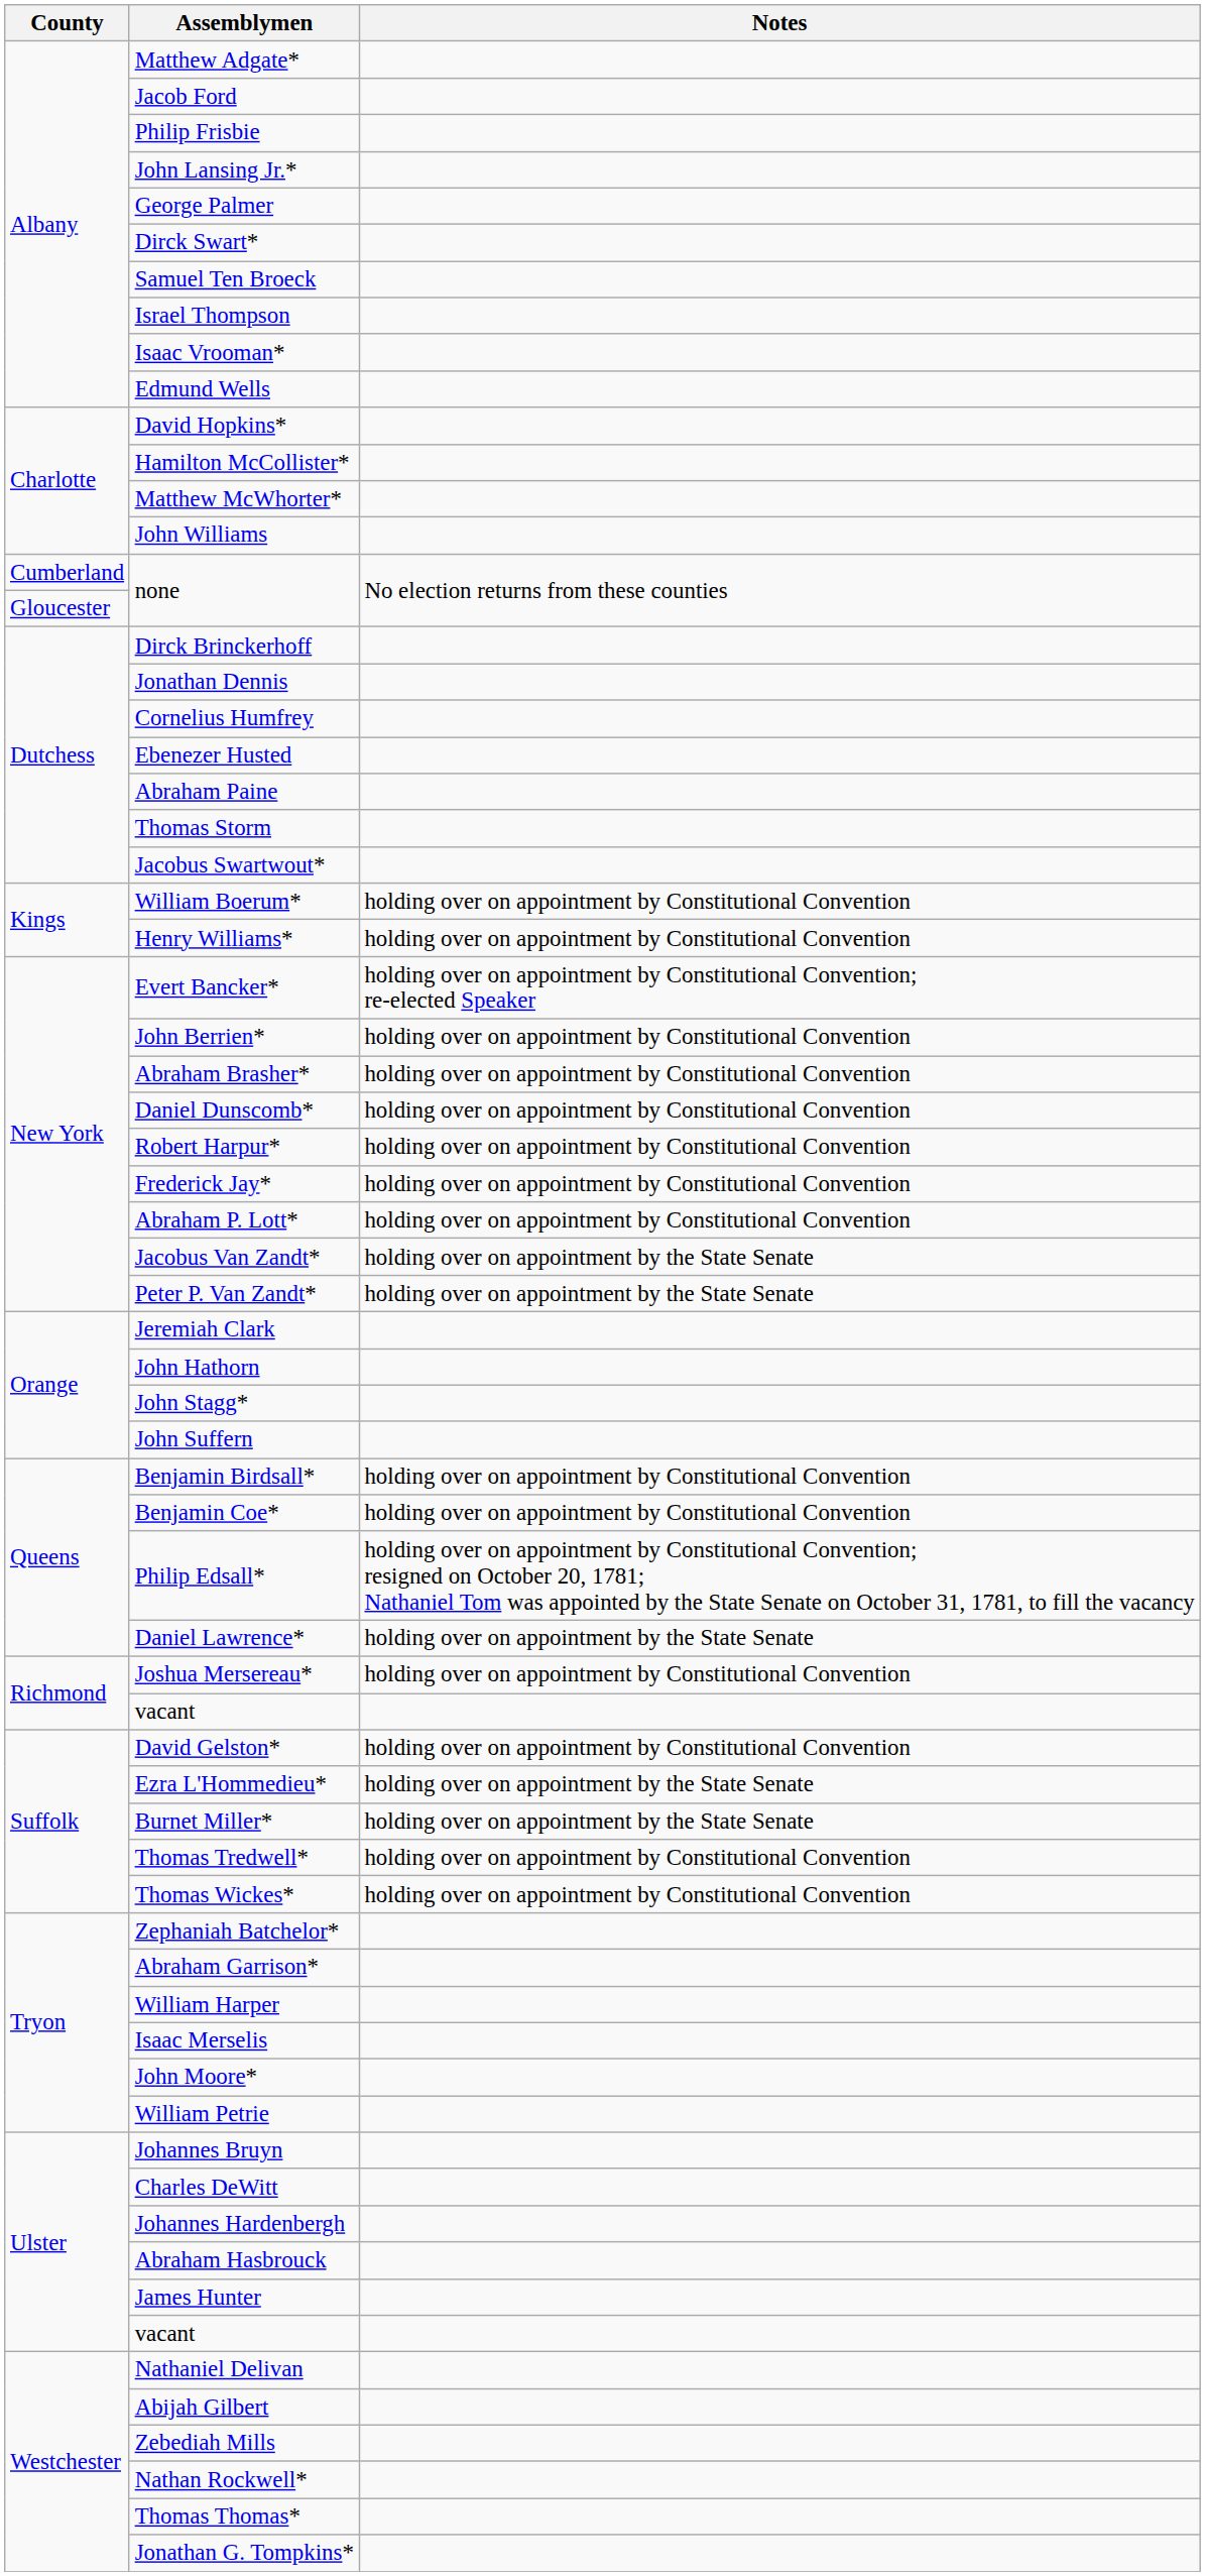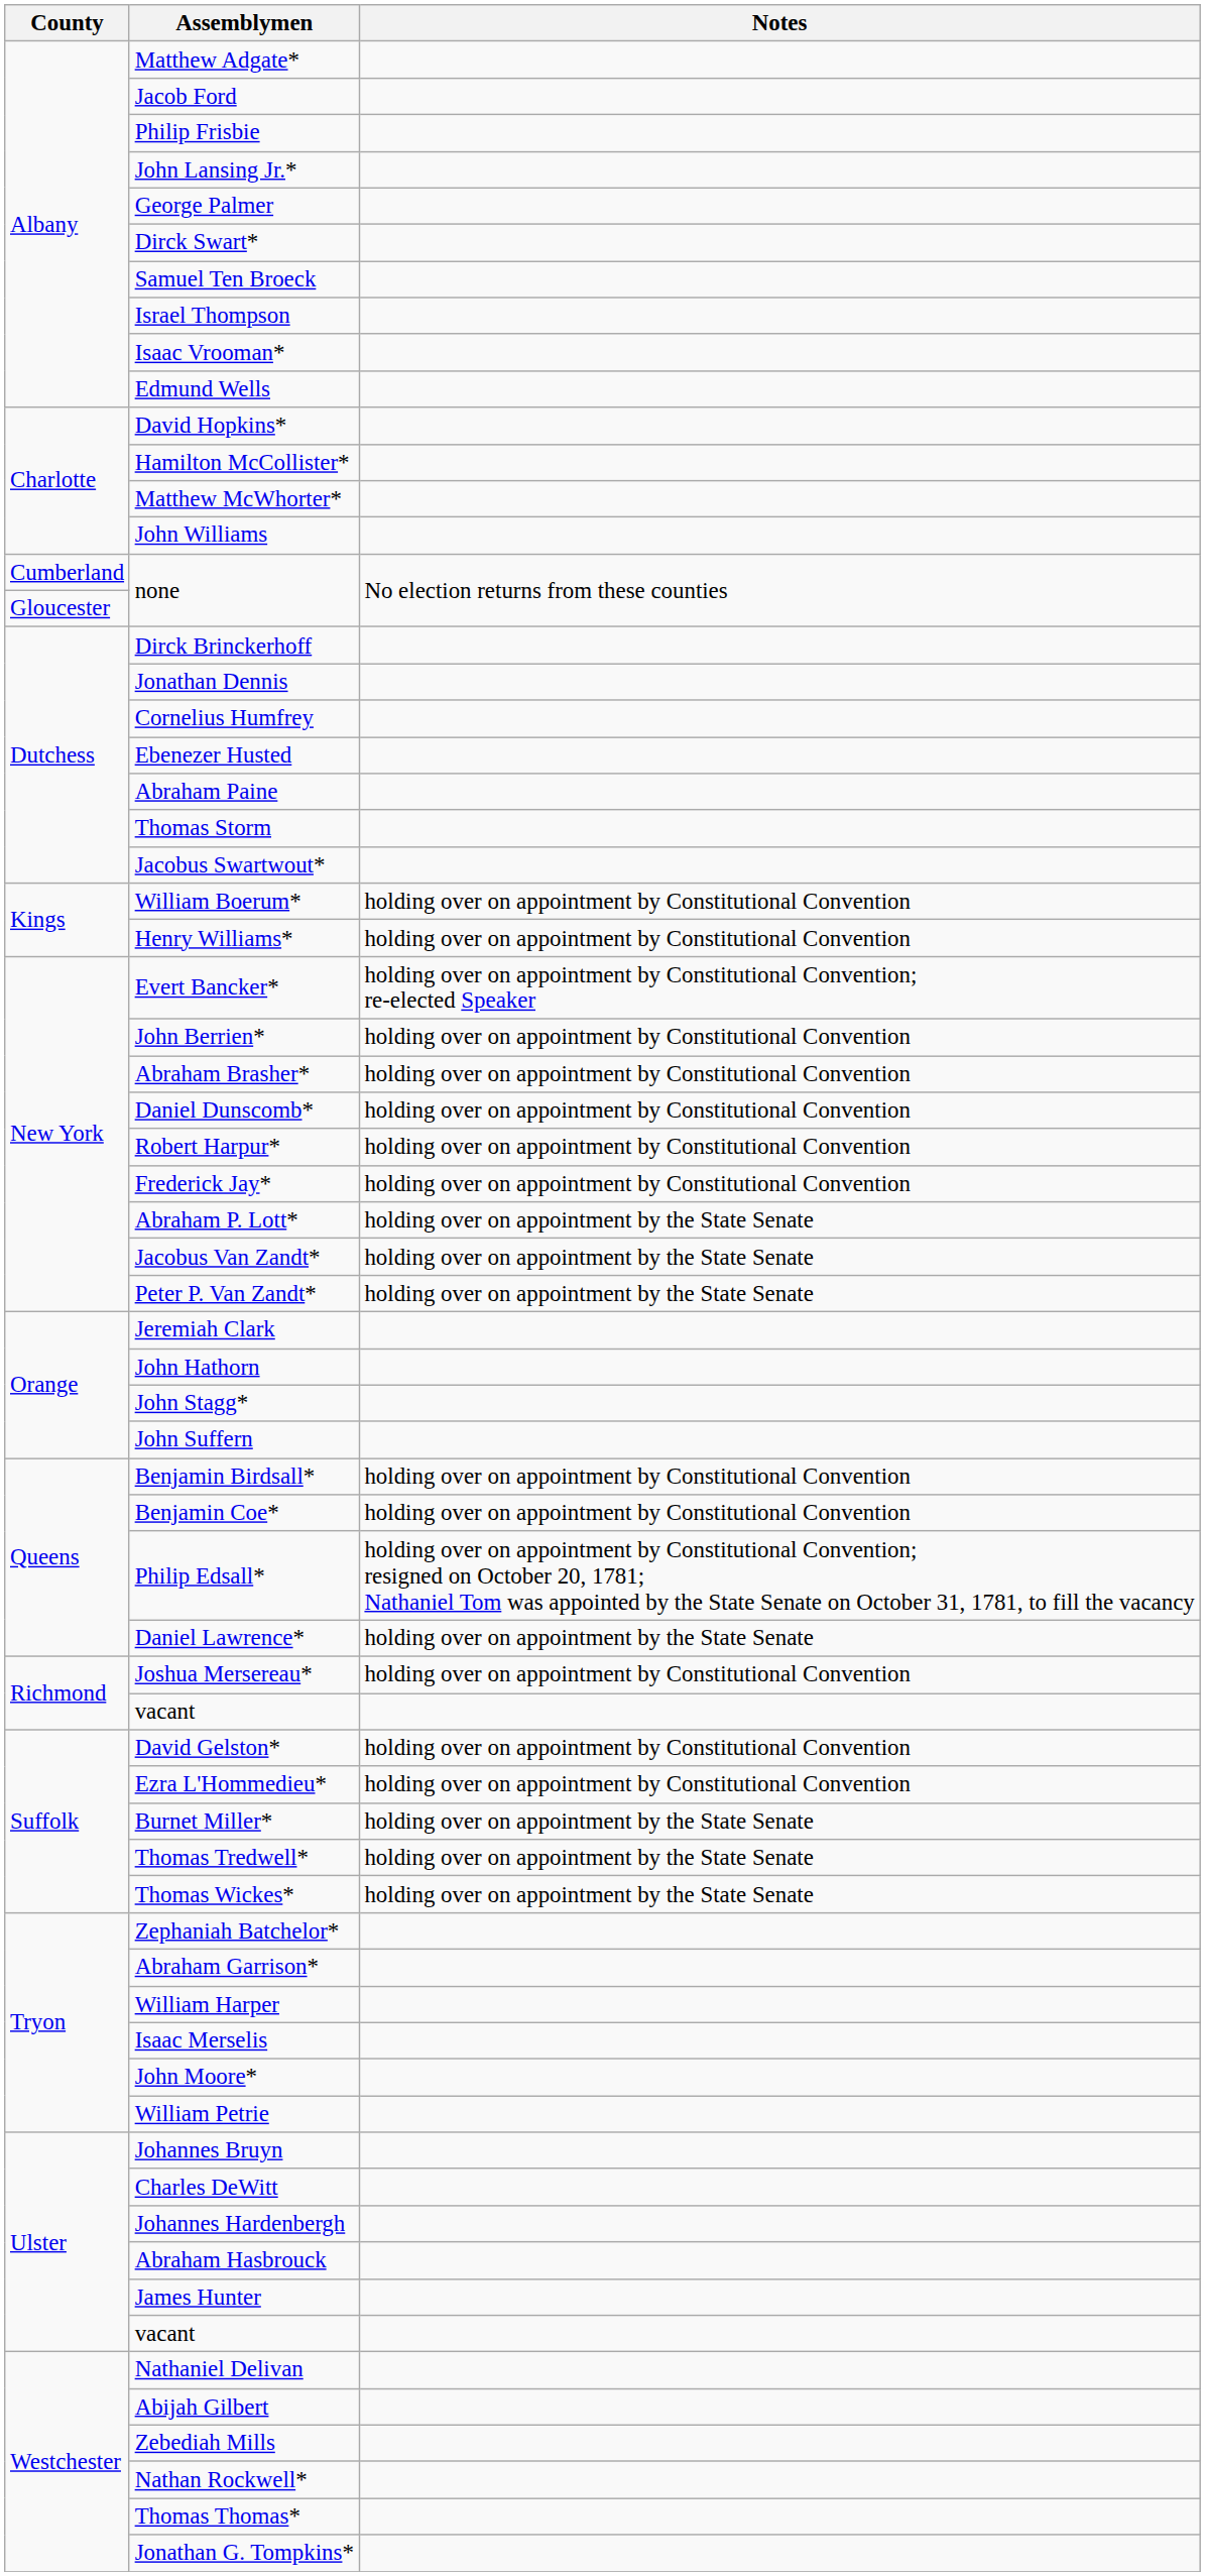Abraham P. Lott* | Notes: holding over on appointment by Constitutional Convention -> holding over on appointment by the State Senate
Ezra L'Hommedieu* | Notes: holding over on appointment by the State Senate -> holding over on appointment by Constitutional Convention
Thomas Tredwell* | Notes: holding over on appointment by Constitutional Convention -> holding over on appointment by the State Senate
Thomas Wickes* | Notes: holding over on appointment by Constitutional Convention -> holding over on appointment by the State Senate
